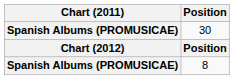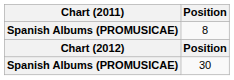rows swapped: 8 <-> 30
